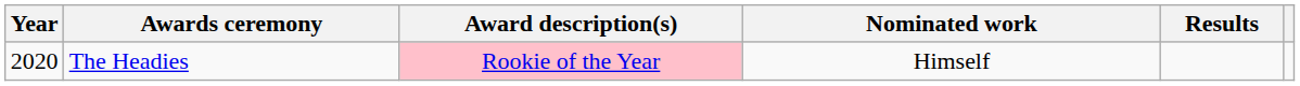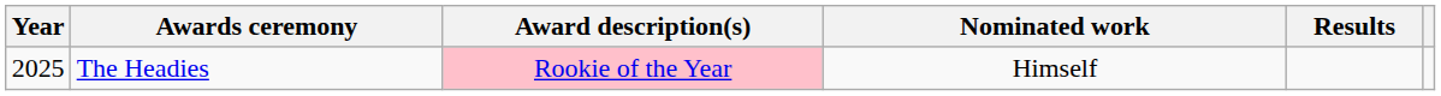The Headies | Year: 2020 -> 2025
